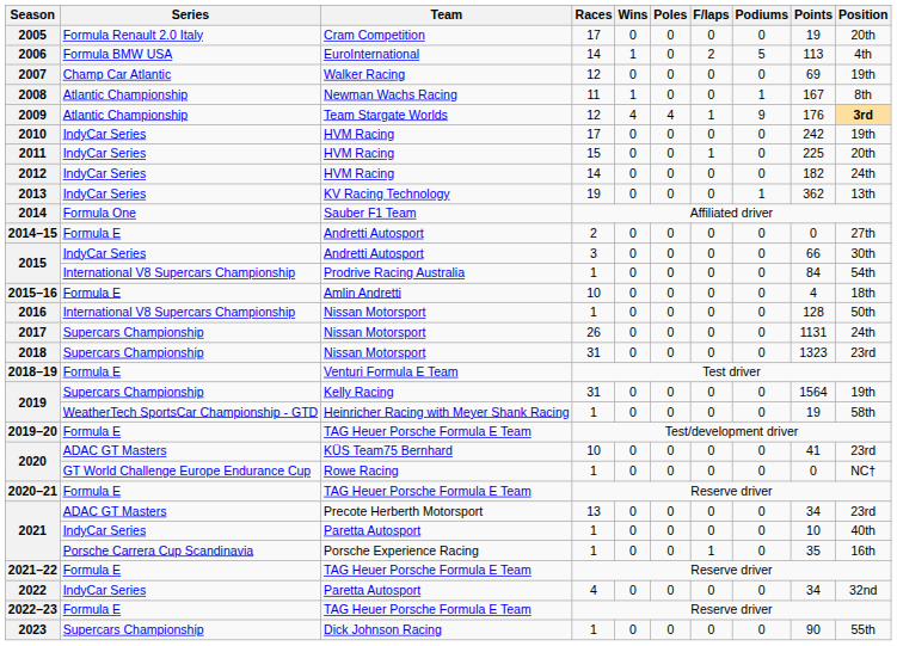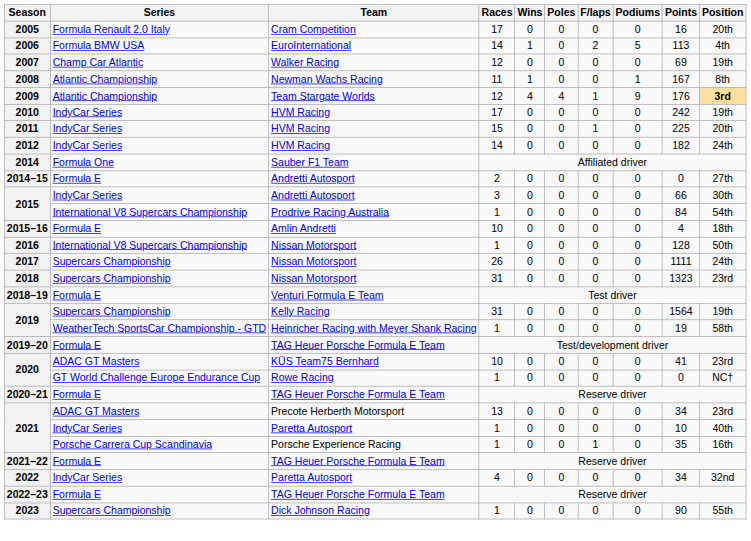2005 | Points: 19 -> 16
- row: 2013 | IndyCar Series | KV Racing Technology | 19 | 0 | 0 | 0 | 1 | 362 | 13th
2017 | Points: 1131 -> 1111
